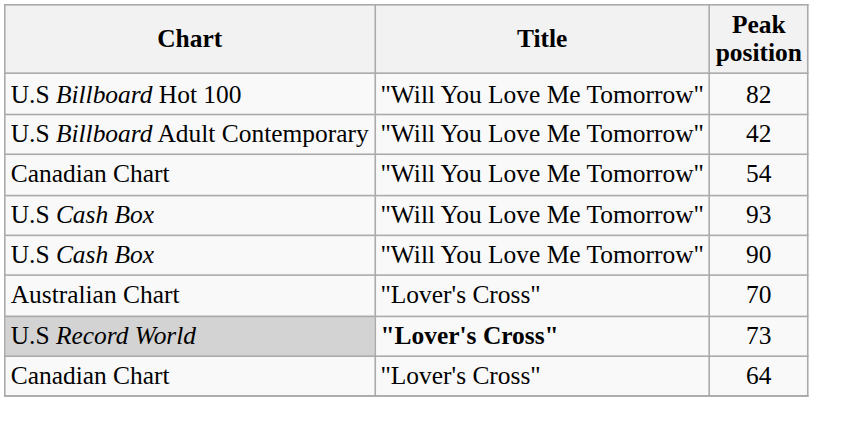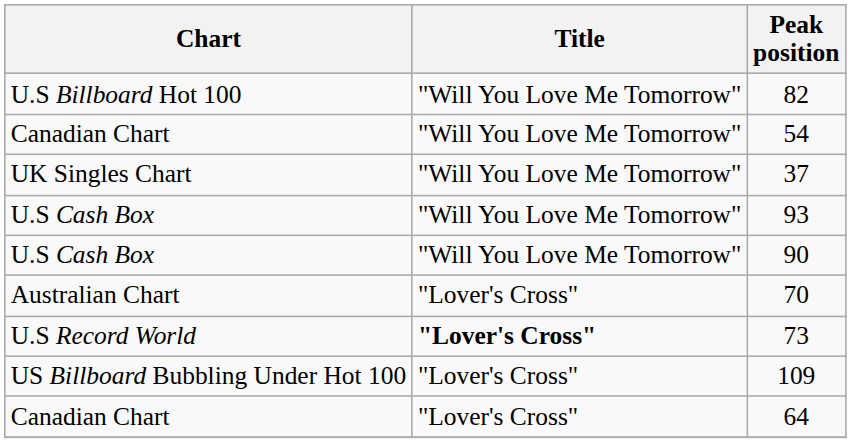- row: U.S Billboard Adult Contemporary | "Will You Love Me Tomorrow" | 42
+ row: UK Singles Chart | "Will You Love Me Tomorrow" | 37
73 | Chart: lightgrey background -> no background
+ row: US Billboard Bubbling Under Hot 100 | "Lover's Cross" | 109
